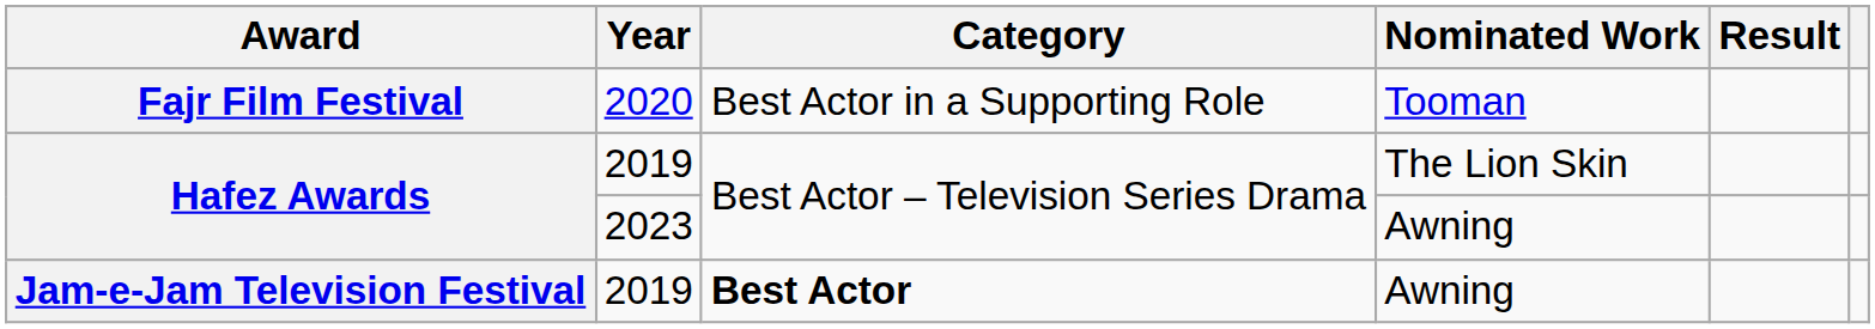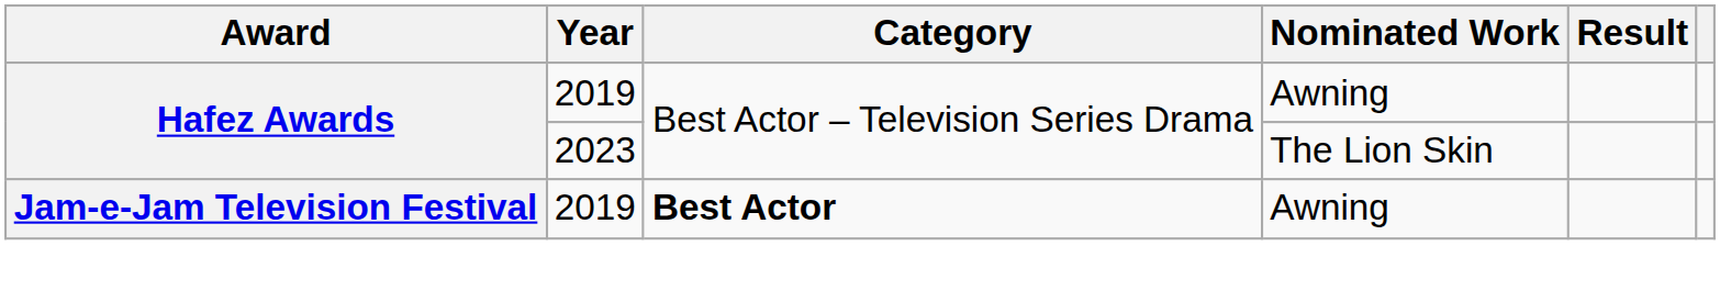- row: Fajr Film Festival | 2020 | Best Actor in a Supporting Role | Tooman
Hafez Awards / 2019 | Nominated Work: The Lion Skin -> Awning
Hafez Awards / 2023 | Nominated Work: Awning -> The Lion Skin
